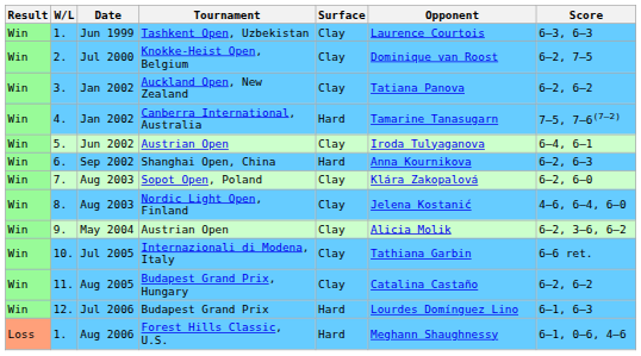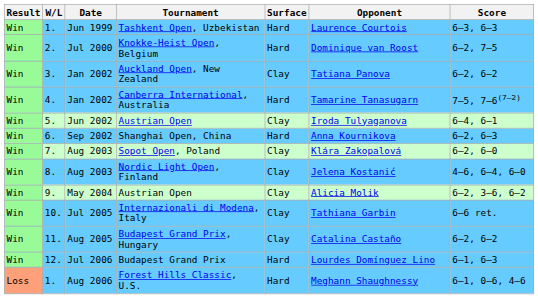Tashkent Open, Uzbekistan | Surface: Clay -> Hard
Knokke-Heist Open, Belgium | Surface: Clay -> Hard
